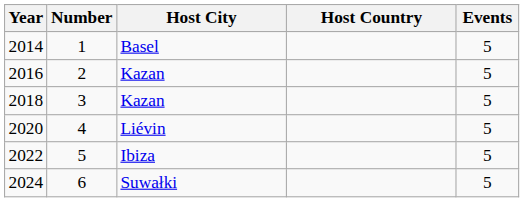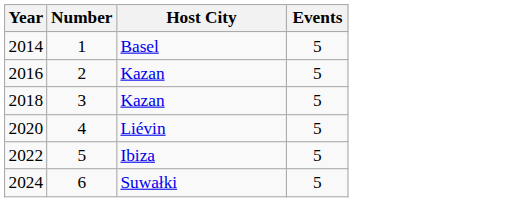- column: Host Country
